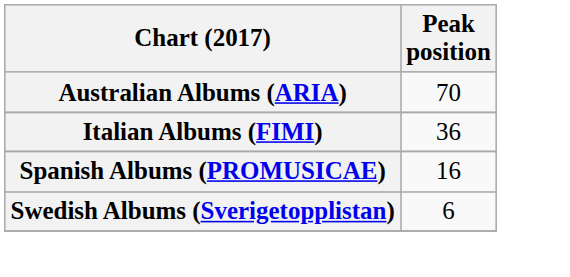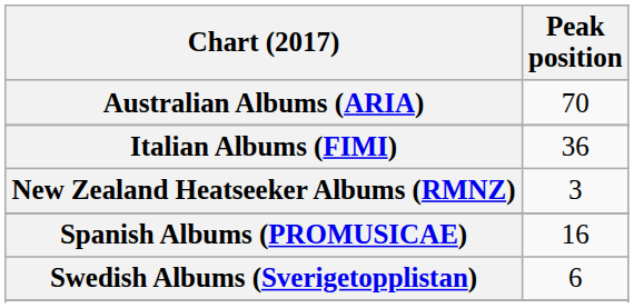+ row: New Zealand Heatseeker Albums (RMNZ) | 3
